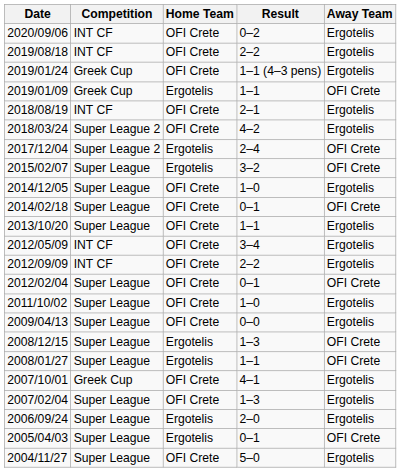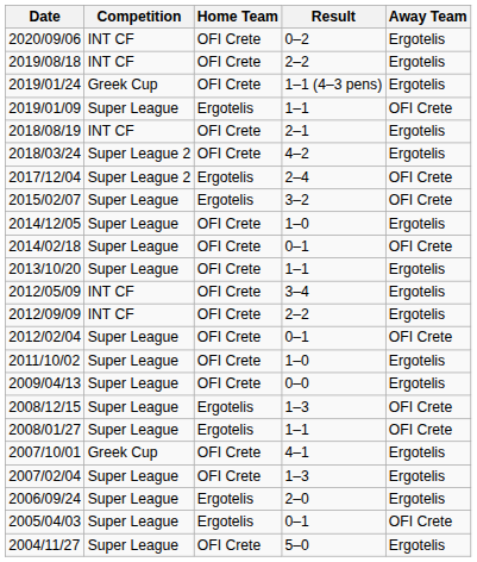2019/01/09 | Competition: Greek Cup -> Super League
